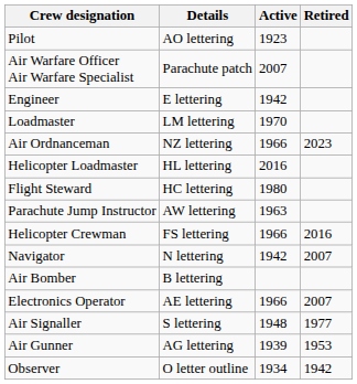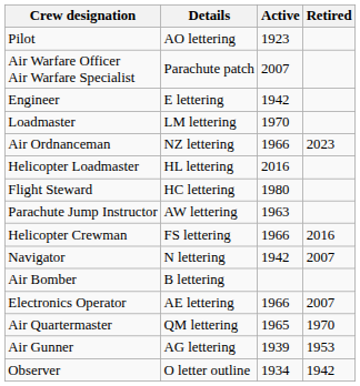+ row: Air Quartermaster | QM lettering | 1965 | 1970
- row: Air Signaller | S lettering | 1948 | 1977
